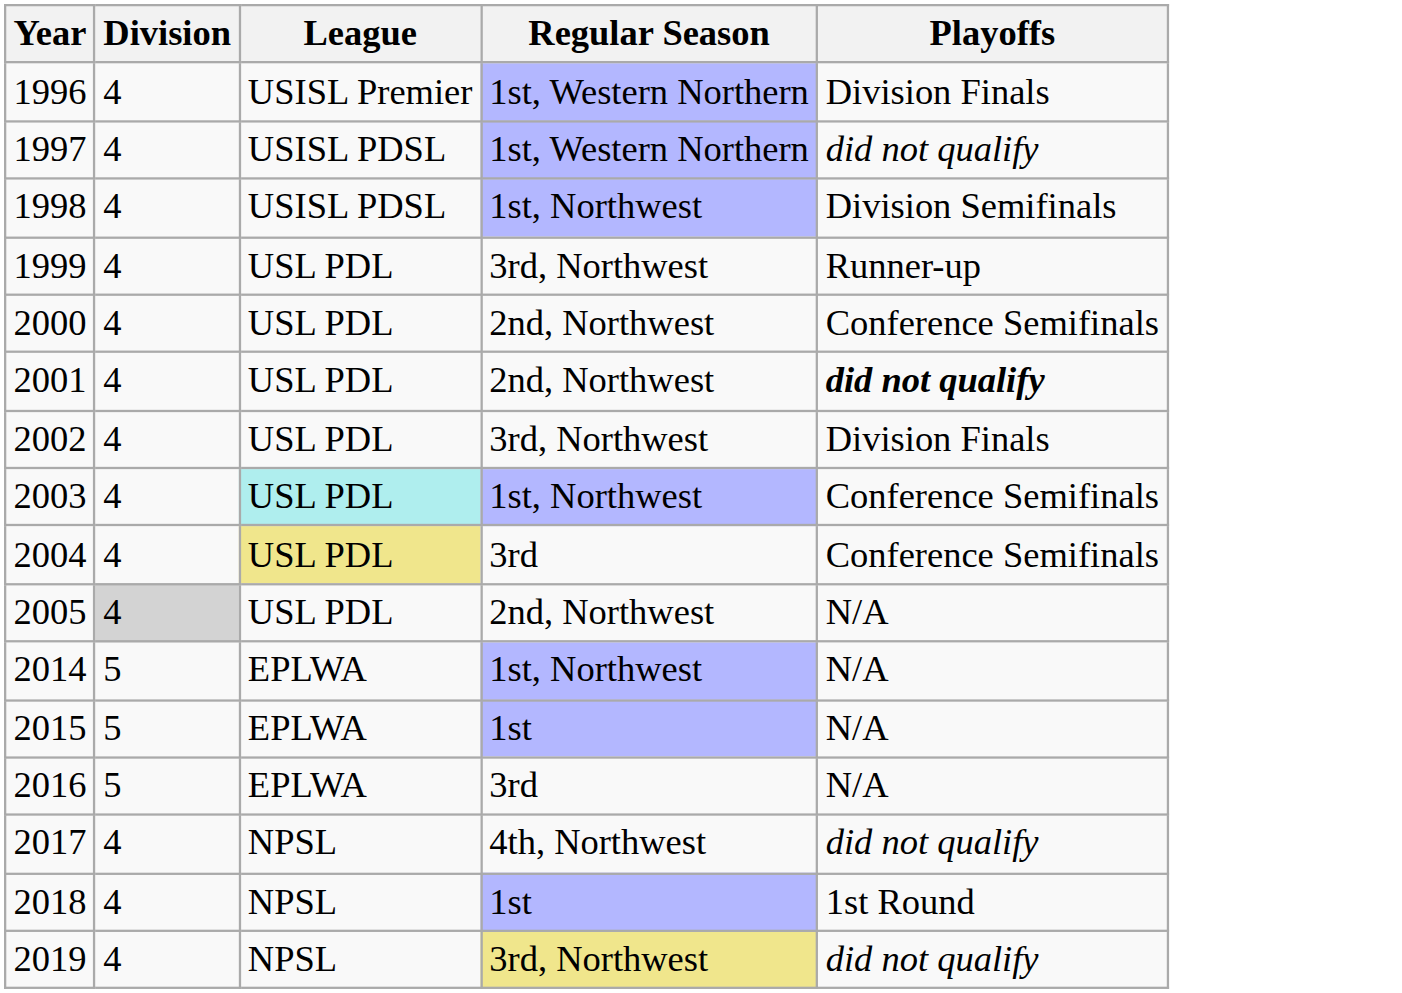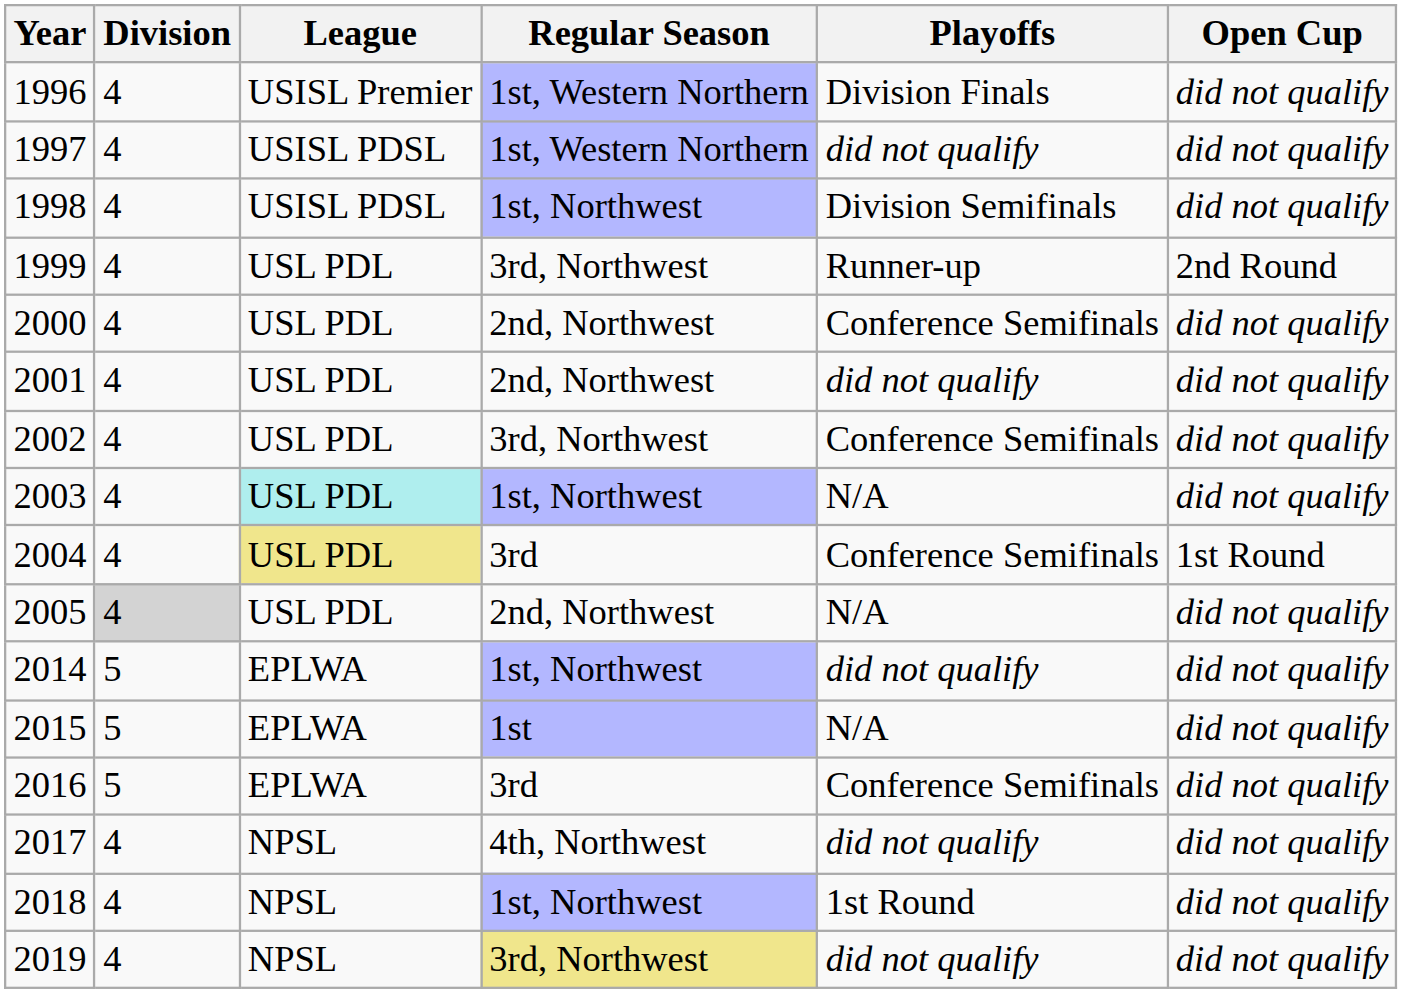+ column: Open Cup | did not qualify | did not qualify | did not qualify | 2nd Round | did not qualify | did not qualify | did not qualify | did not qualify | 1st Round | did not qualify | did not qualify | did not qualify | did not qualify | did not qualify | did not qualify | did not qualify
2001 | Playoffs: bold -> normal
2002 | Playoffs: Division Finals -> Conference Semifinals
2003 | Playoffs: Conference Semifinals -> N/A
2014 | Playoffs: N/A -> did not qualify
2016 | Playoffs: N/A -> Conference Semifinals
2018 | Regular Season: 1st -> 1st, Northwest
